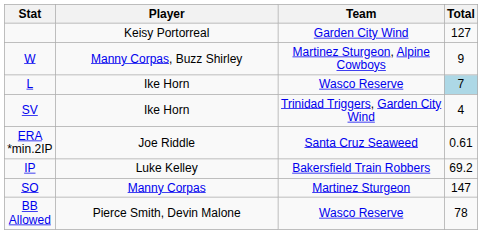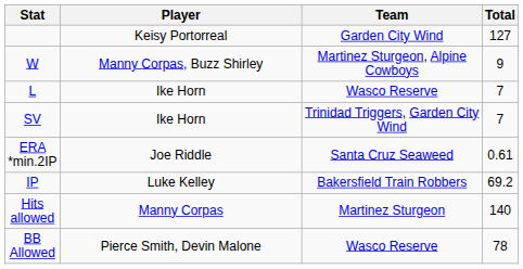L | Total: lightblue background -> no background
SV | Total: 4 -> 7
+ row: Hits allowed | Manny Corpas | Martinez Sturgeon | 140
- row: SO | Manny Corpas | Martinez Sturgeon | 147
